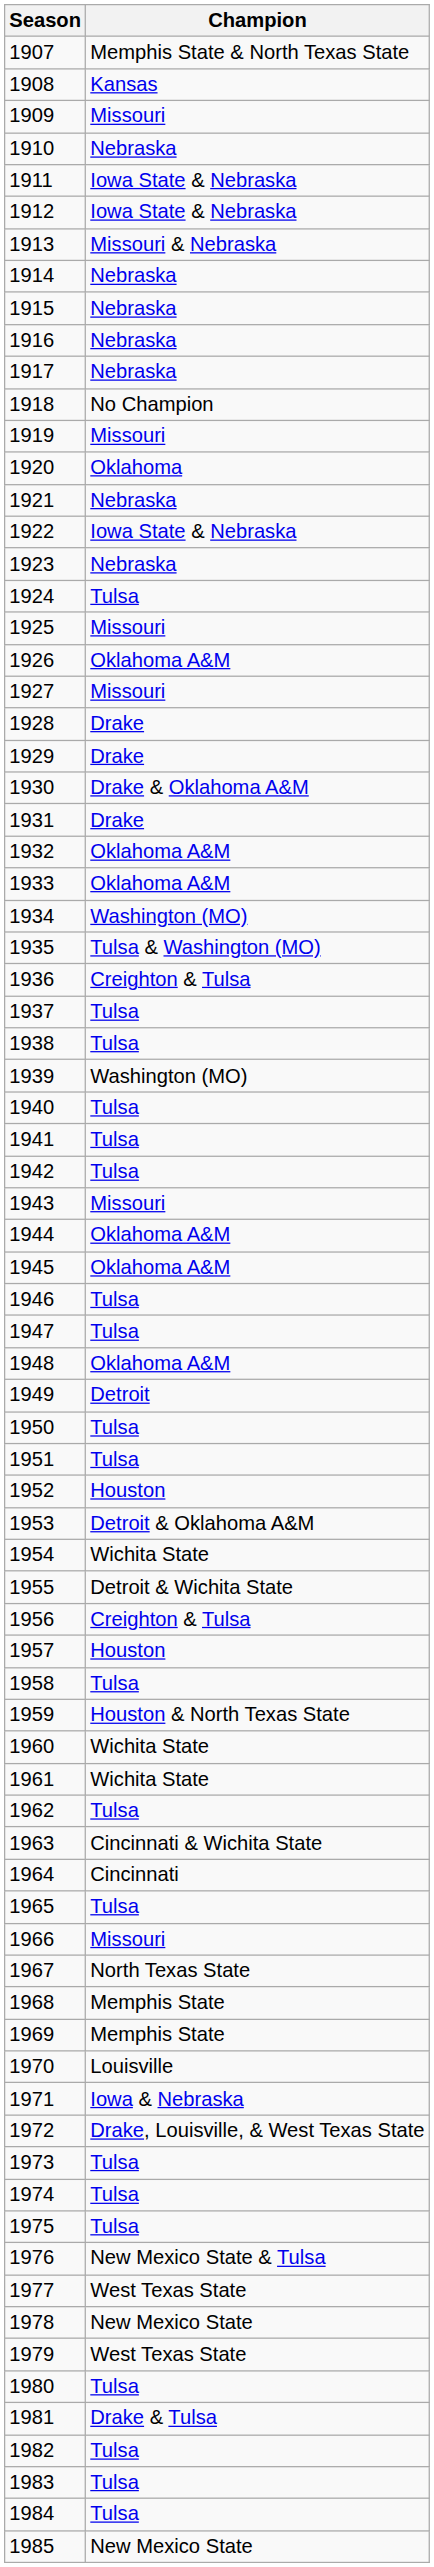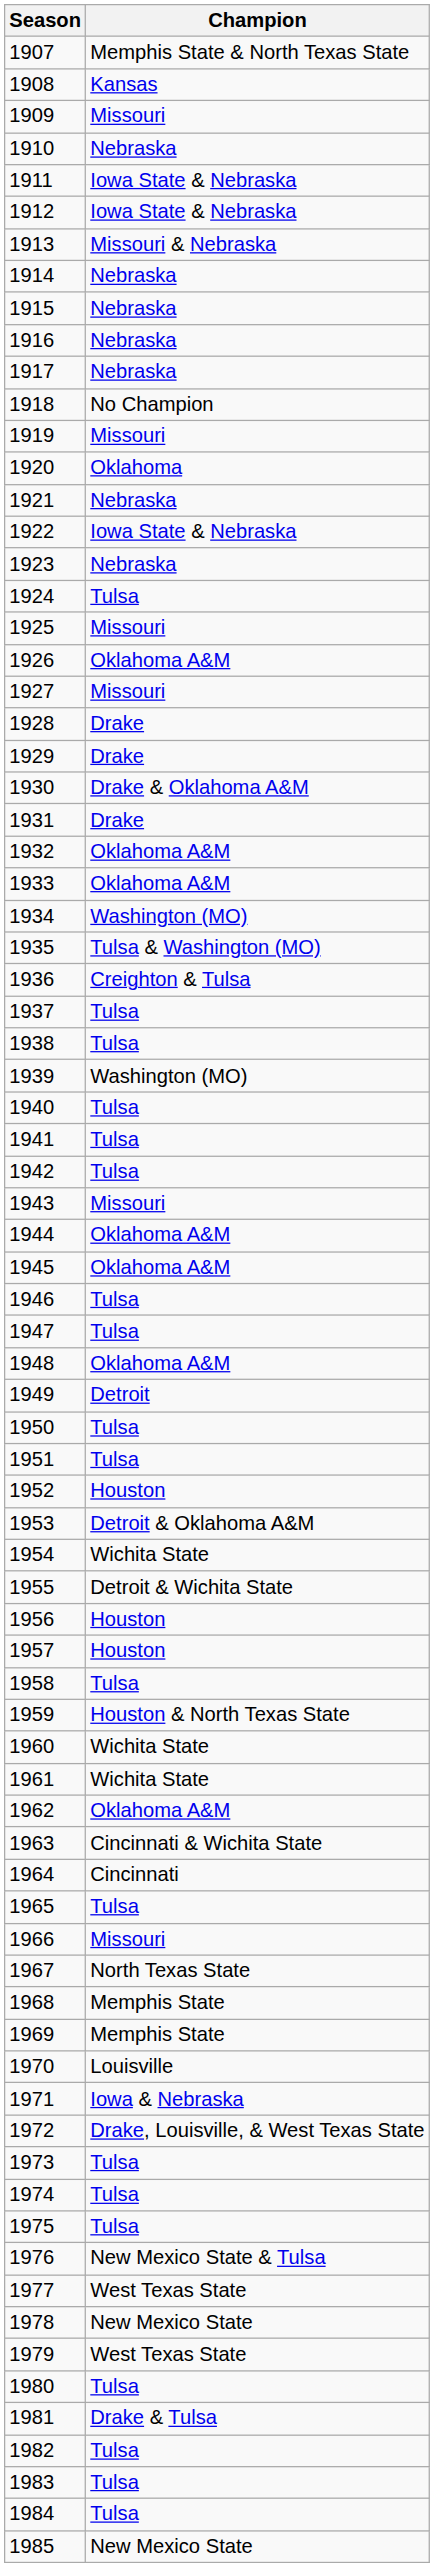1956 | Champion: Creighton & Tulsa -> Houston
1962 | Champion: Tulsa -> Oklahoma A&M
